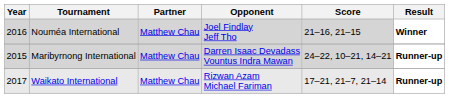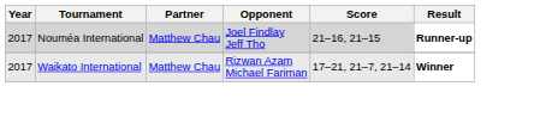Nouméa International | Year: 2016 -> 2017
Nouméa International | Result: Winner -> Runner-up
- row: 2015 | Maribyrnong International | Matthew Chau | Darren Isaac Devadass Vountus Indra Mawan | 24–22, 10–21, 14–21 | Runner-up
Waikato International | Result: Runner-up -> Winner
